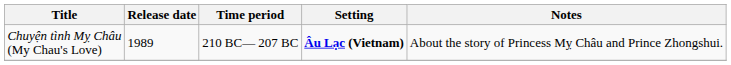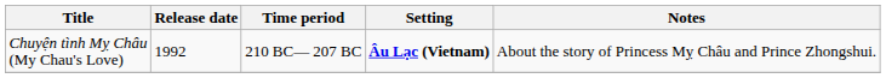Chuyện tình Mỵ Châu (My Chau's Love) | Release date: 1989 -> 1992
